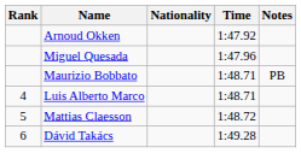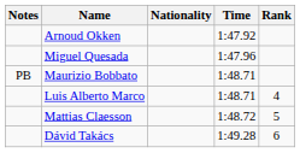columns swapped: Rank <-> Notes
